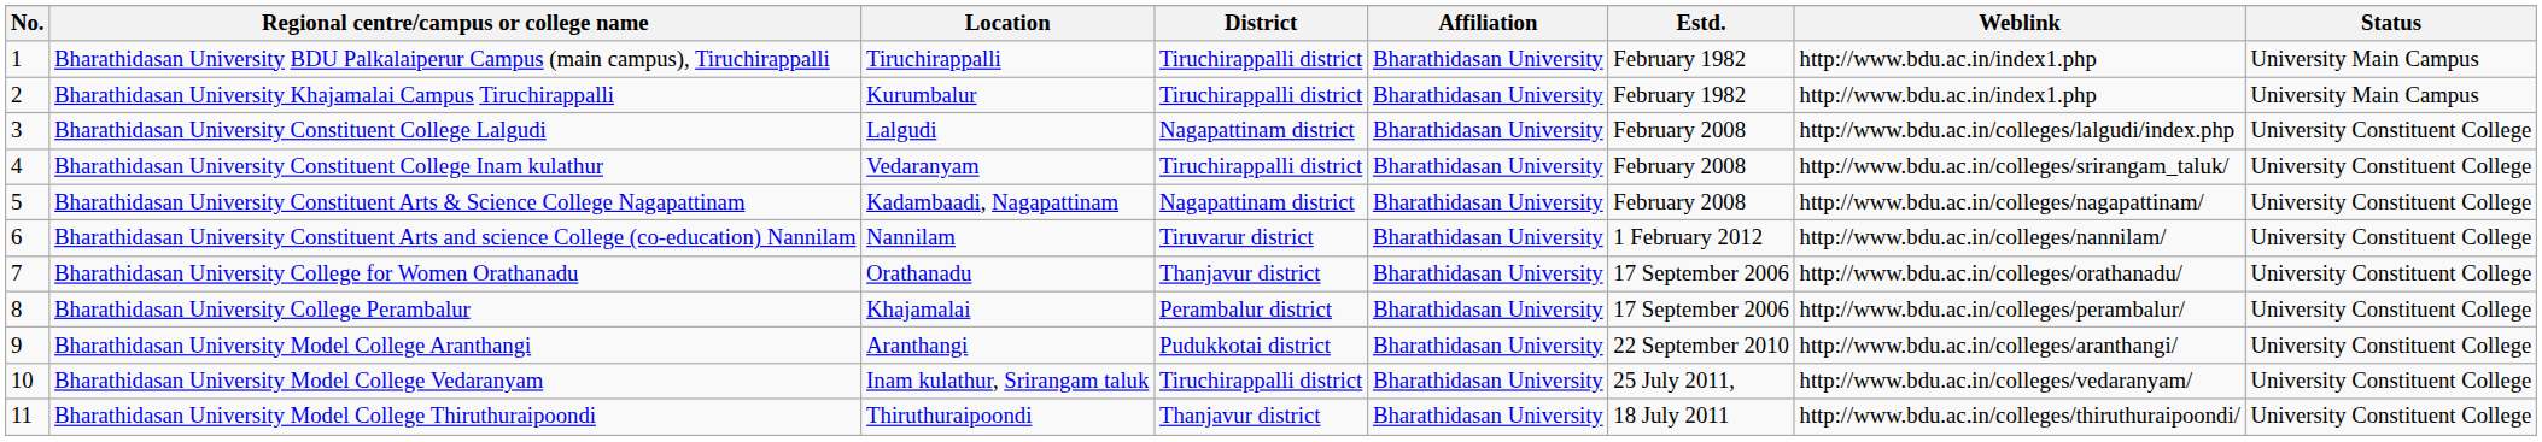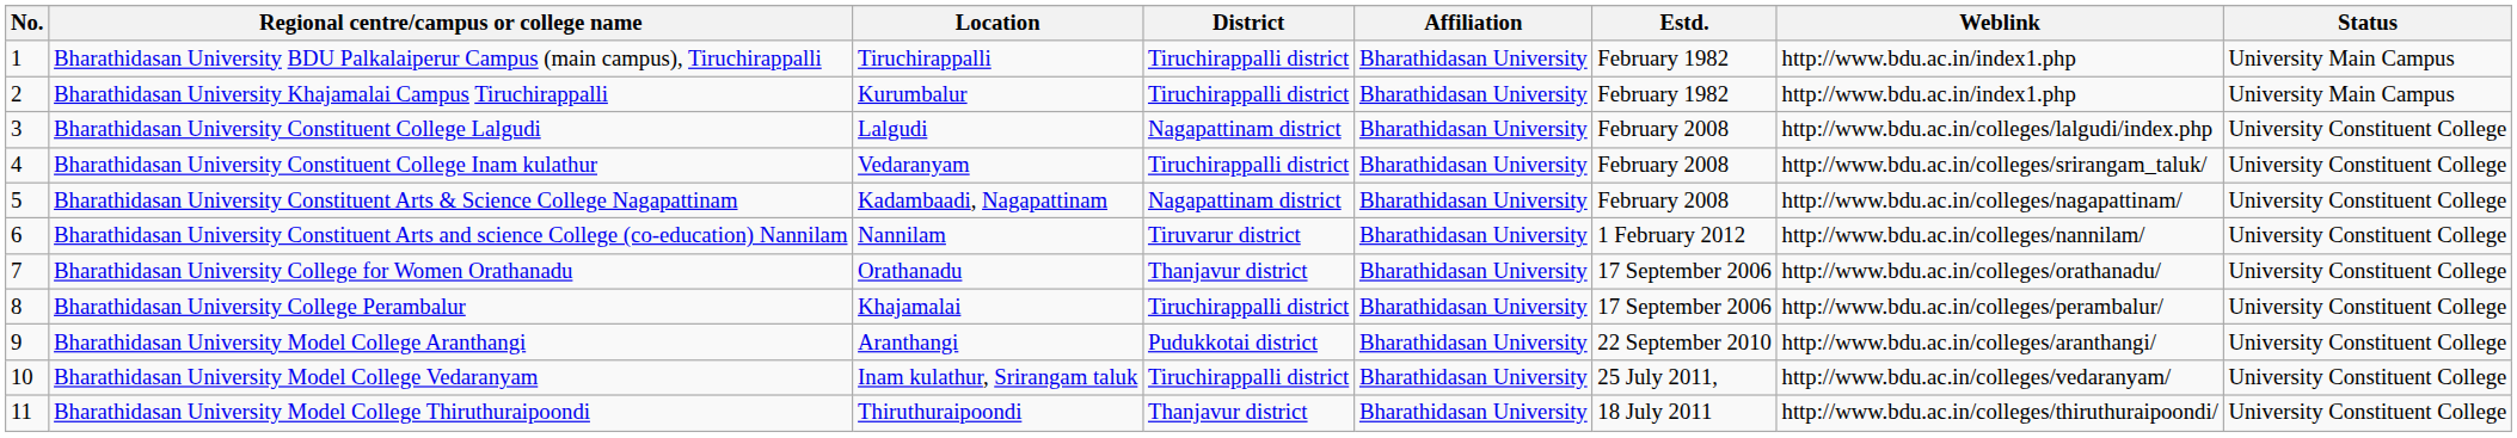Bharathidasan University College Perambalur | District: Perambalur district -> Tiruchirappalli district
